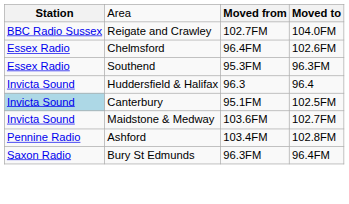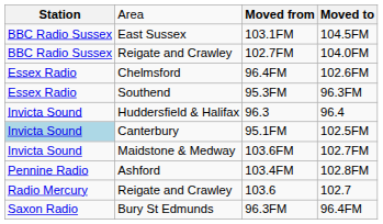+ row: BBC Radio Sussex | East Sussex | 103.1FM | 104.5FM
+ row: Radio Mercury | Reigate and Crawley | 103.6 | 102.7
